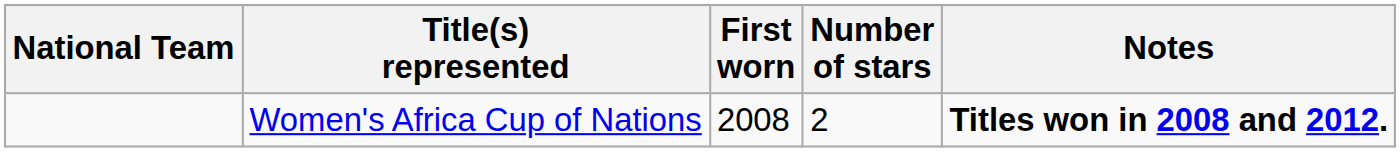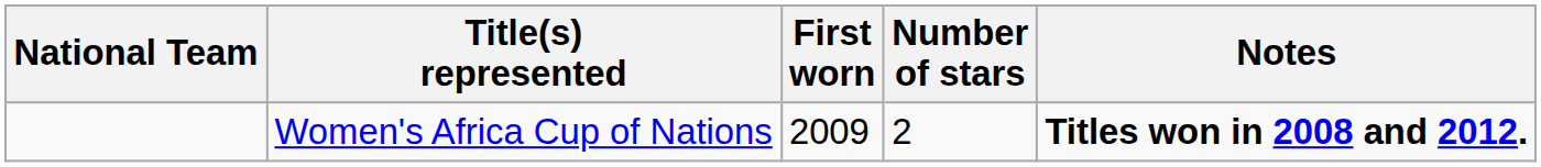Women's Africa Cup of Nations | First worn: 2008 -> 2009
